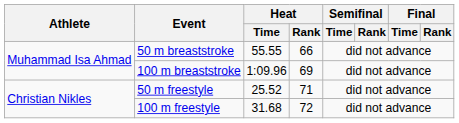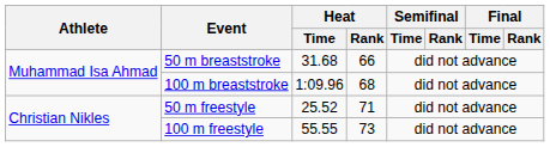50 m breaststroke | Heat / Time: 55.55 -> 31.68
100 m breaststroke | Heat / Rank: 69 -> 68
100 m freestyle | Heat / Time: 31.68 -> 55.55
100 m freestyle | Heat / Rank: 72 -> 73
